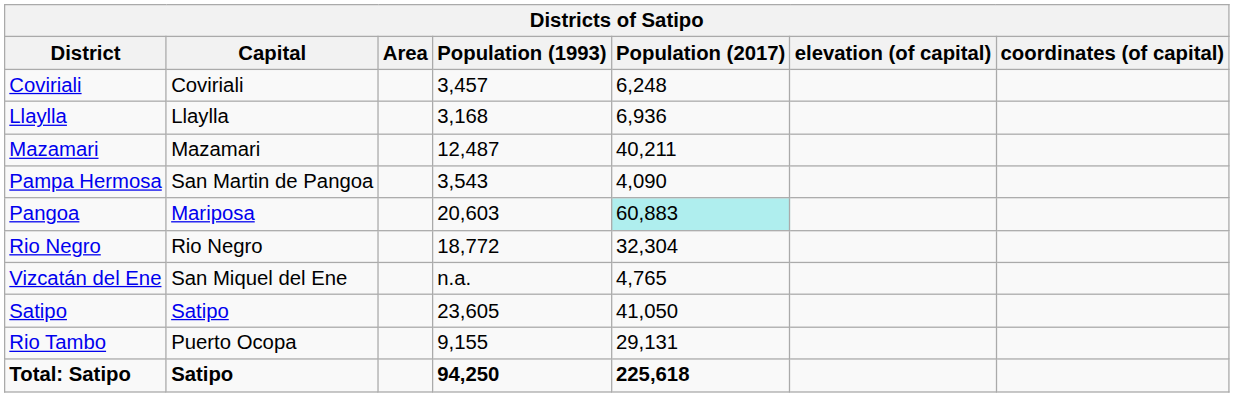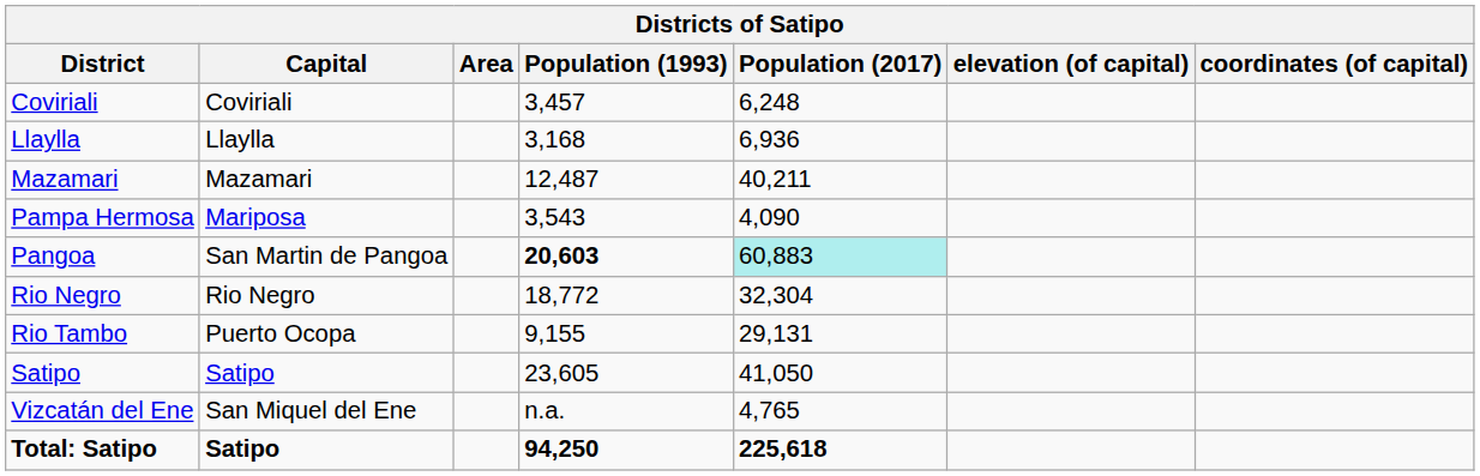Pampa Hermosa | Capital: San Martin de Pangoa -> Mariposa
Pangoa | Capital: Mariposa -> San Martin de Pangoa
Pangoa | Population (1993): normal -> bold
rows swapped: Rio Tambo <-> Vizcatán del Ene
